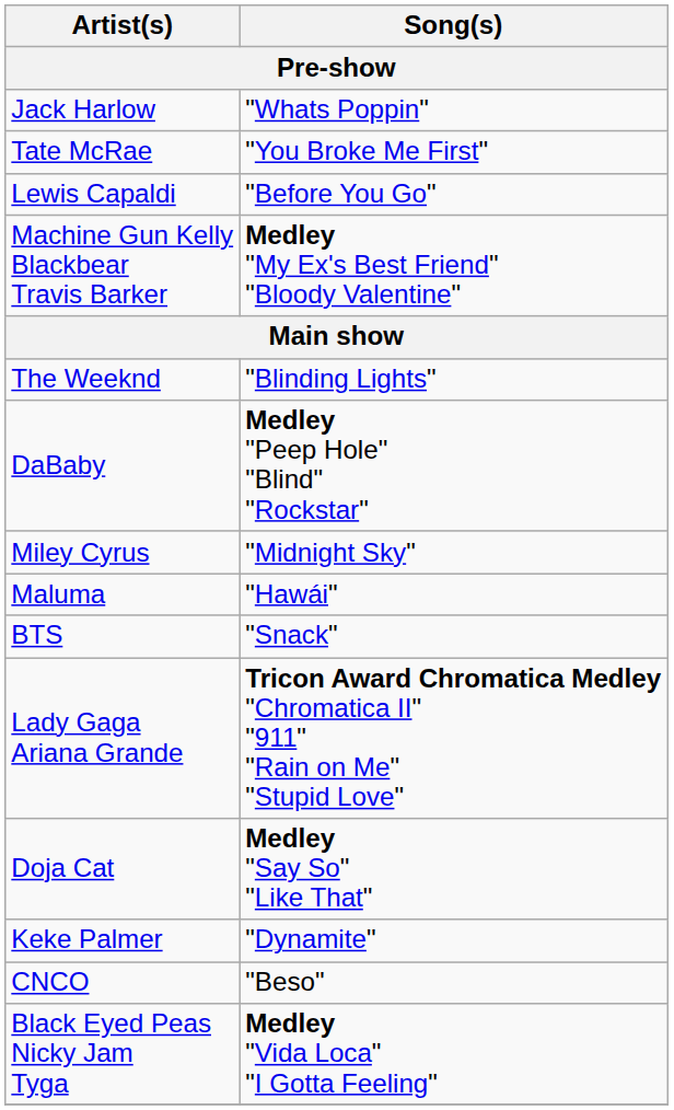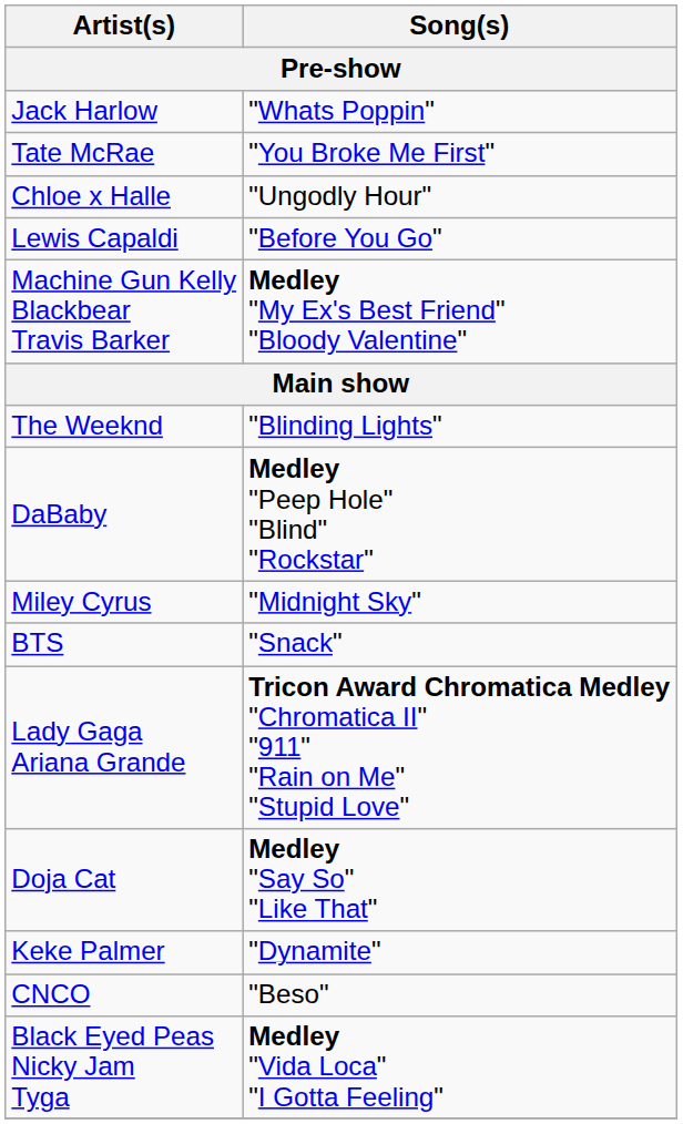+ row: Chloe x Halle | "Ungodly Hour"
- row: Maluma | "Hawái"
